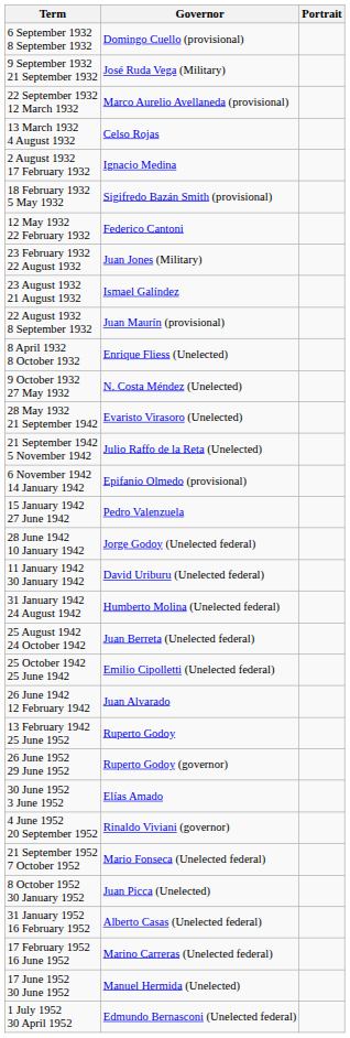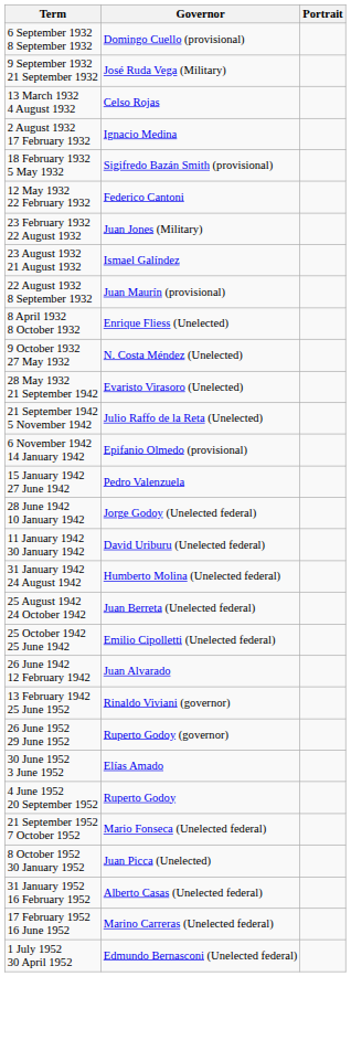- row: 22 September 1932 12 March 1932 | Marco Aurelio Avellaneda (provisional)
13 February 1942 25 June 1952 | Governor: Ruperto Godoy -> Rinaldo Viviani (governor)
4 June 1952 20 September 1952 | Governor: Rinaldo Viviani (governor) -> Ruperto Godoy
- row: 17 June 1952 30 June 1952 | Manuel Hermida (Unelected)
